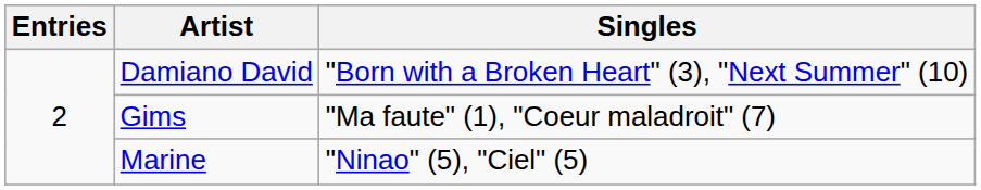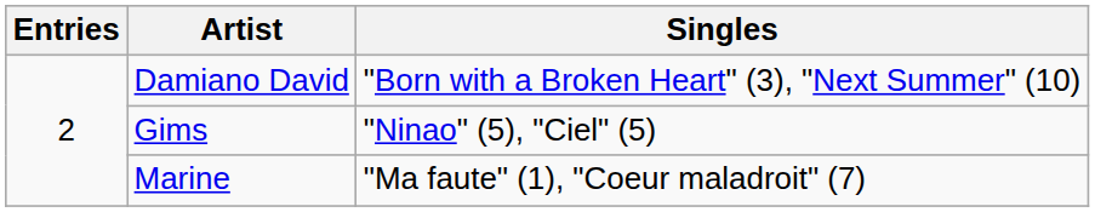Gims | Singles: "Ma faute" (1), "Coeur maladroit" (7) -> "Ninao" (5), "Ciel" (5)
Marine | Singles: "Ninao" (5), "Ciel" (5) -> "Ma faute" (1), "Coeur maladroit" (7)
